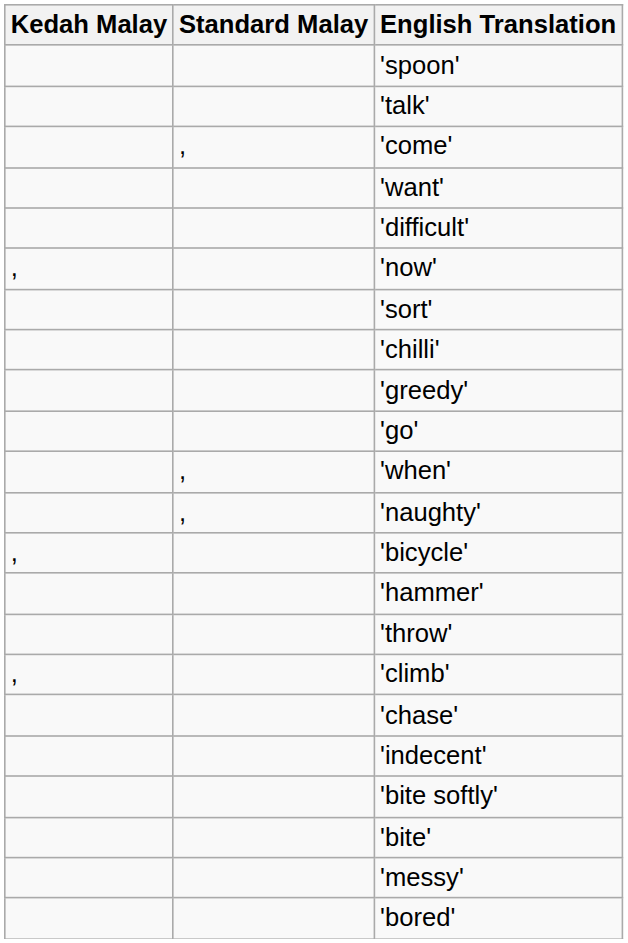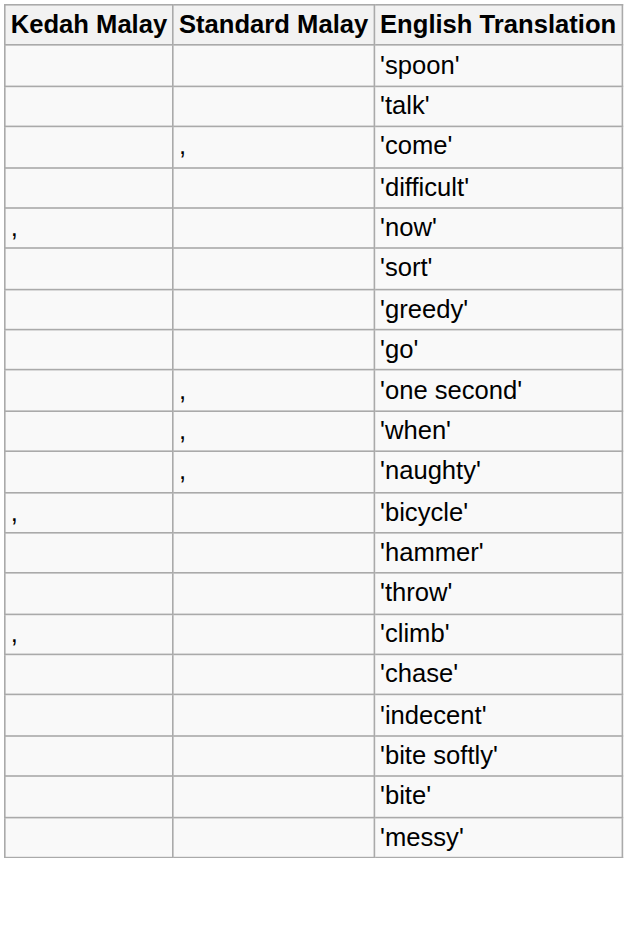- row: 'want'
- row: 'chilli'
+ row: , | 'one second'
- row: 'bored'
